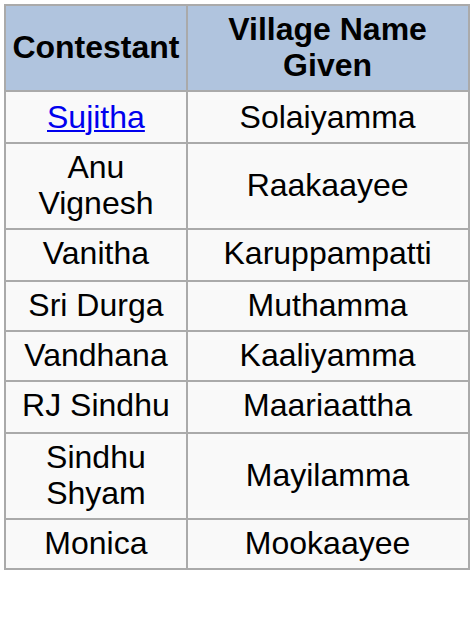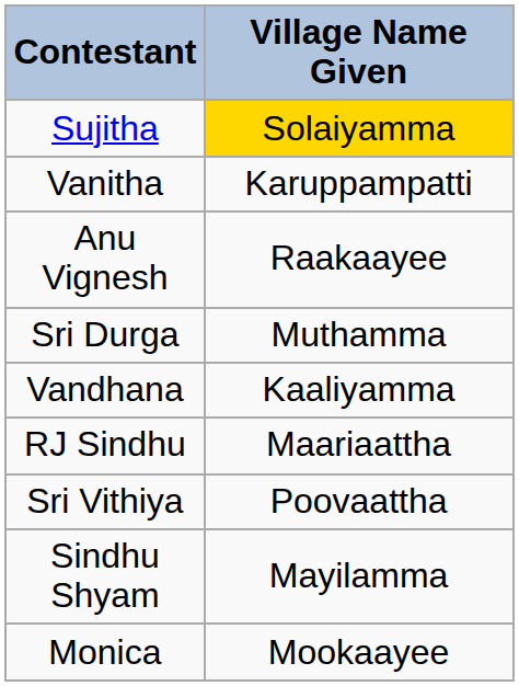Sujitha | Village Name Given: no background -> gold background
rows swapped: Vanitha <-> Anu Vignesh
+ row: Sri Vithiya | Poovaattha
